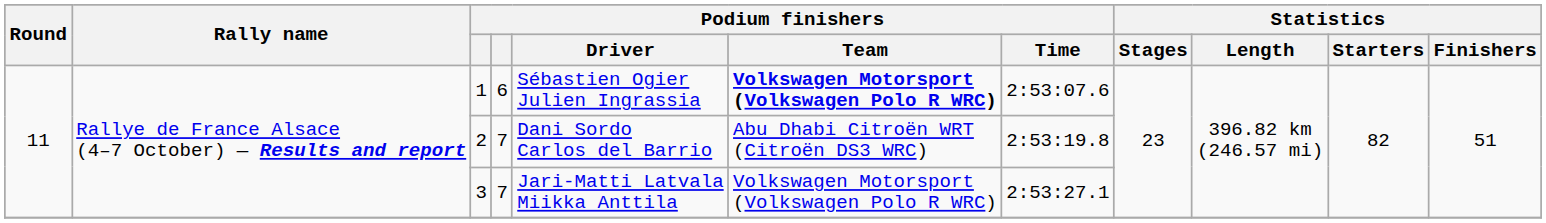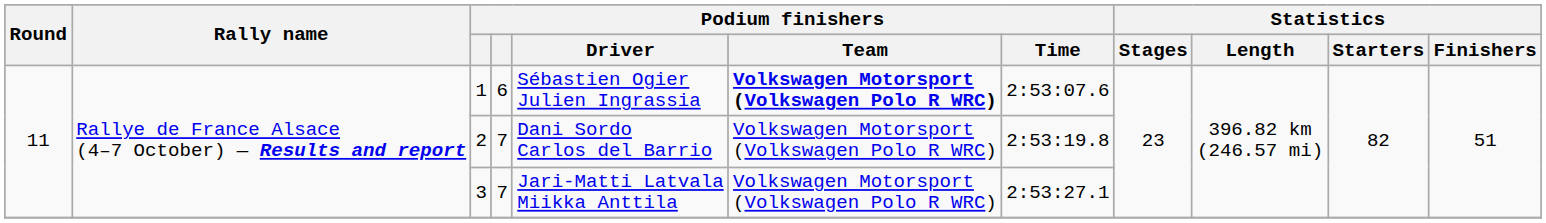2 | Podium finishers / Team: Abu Dhabi Citroën WRT (Citroën DS3 WRC) -> Volkswagen Motorsport (Volkswagen Polo R WRC)
